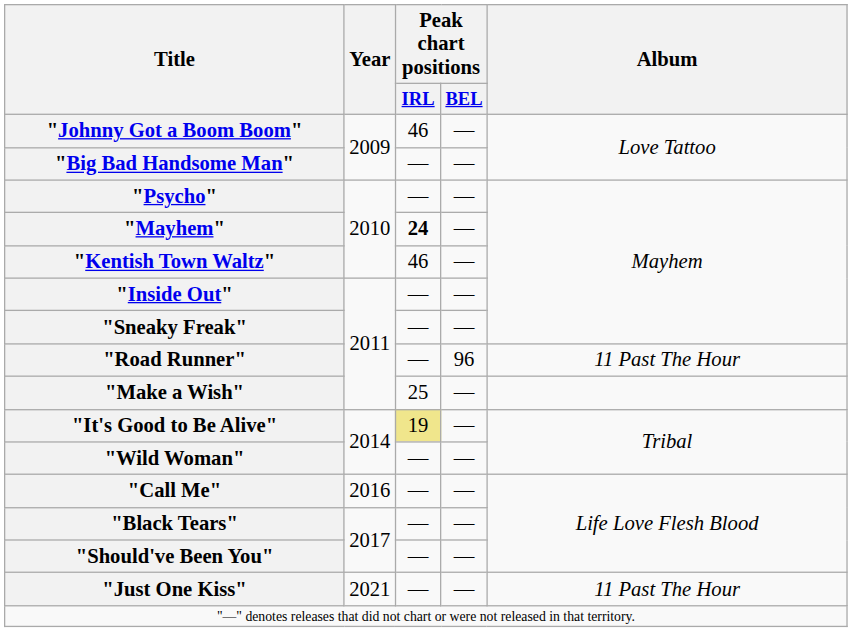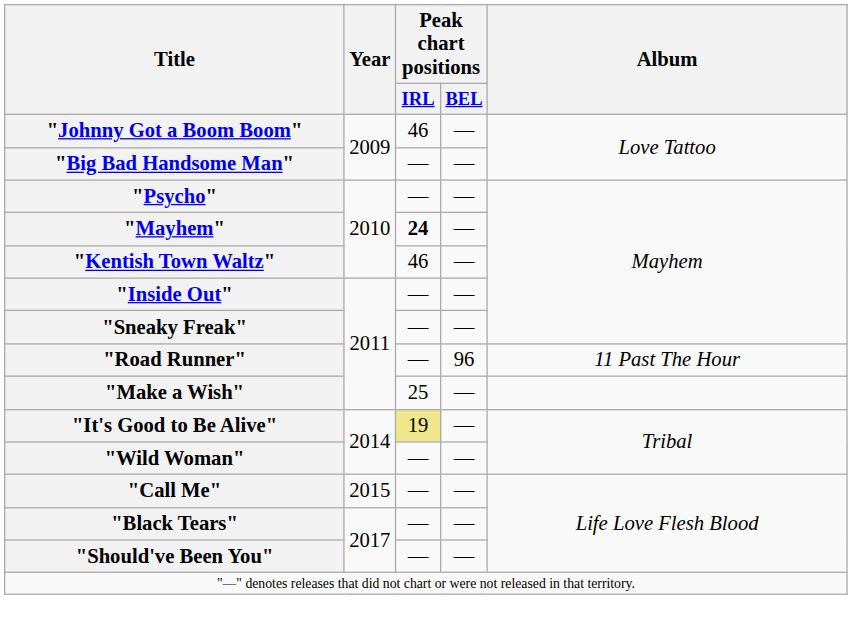"Call Me" | Year: 2016 -> 2015
- row: "Just One Kiss" | 2021 | — | — | 11 Past The Hour
